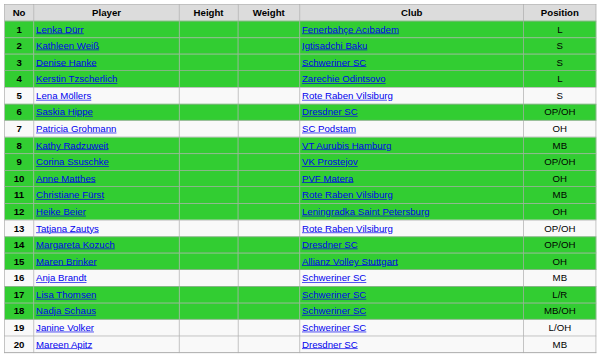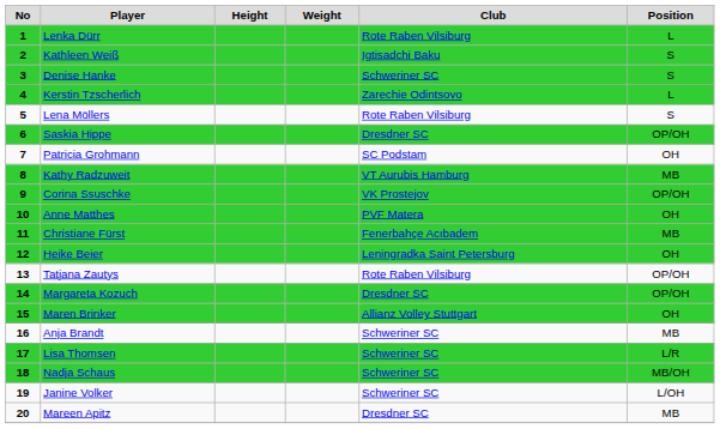Lenka Dürr | Club: Fenerbahçe Acıbadem -> Rote Raben Vilsiburg
Christiane Fürst | Club: Rote Raben Vilsiburg -> Fenerbahçe Acıbadem
